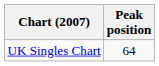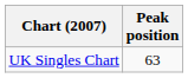UK Singles Chart | Peak position: 64 -> 63
